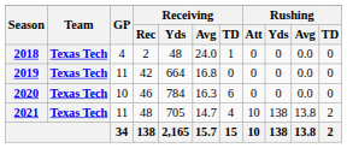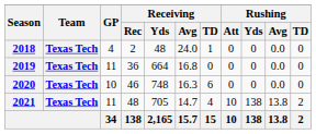2019 | Receiving / Rec: 42 -> 36
2020 | Receiving / Yds: 784 -> 748
